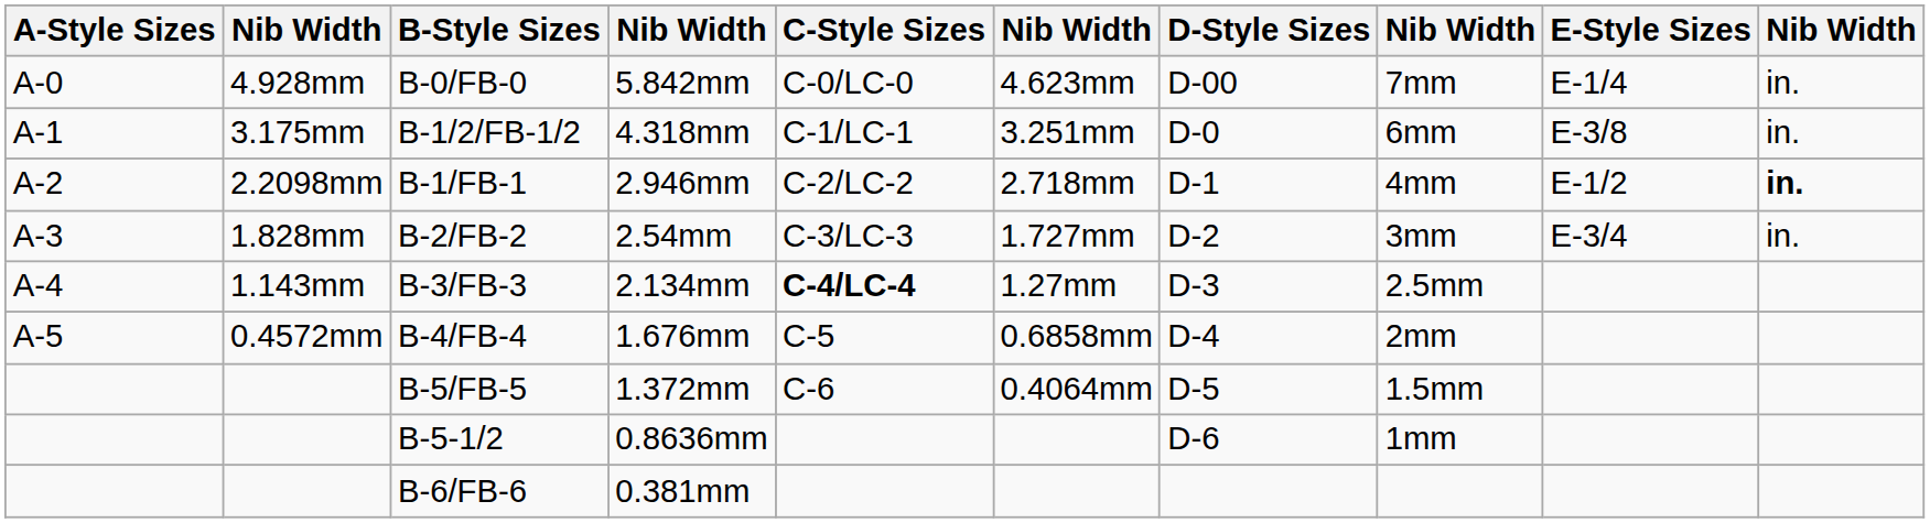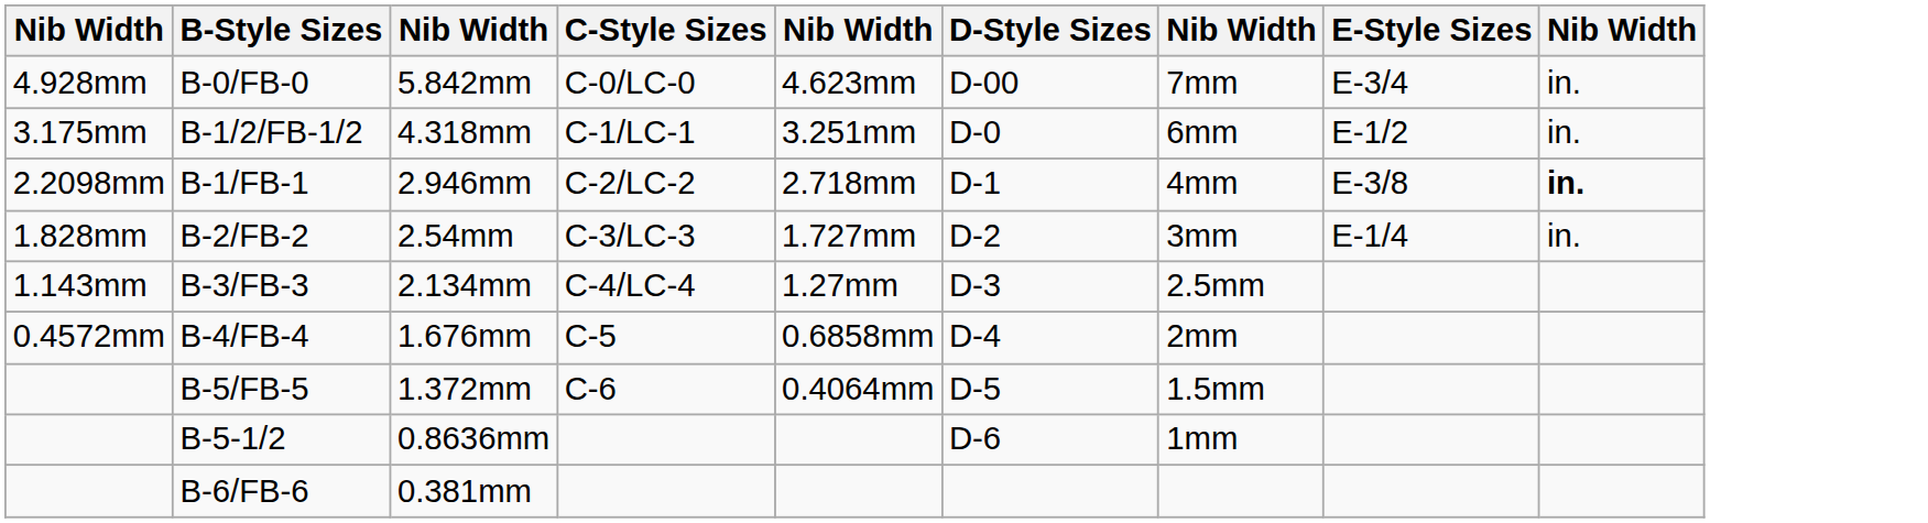- column: A-Style Sizes | A-0 | A-1 | A-2 | A-3 | A-4 | A-5
B-0/FB-0 | E-Style Sizes: E-1/4 -> E-3/4
B-1/2/FB-1/2 | E-Style Sizes: E-3/8 -> E-1/2
B-1/FB-1 | E-Style Sizes: E-1/2 -> E-3/8
B-2/FB-2 | E-Style Sizes: E-3/4 -> E-1/4
B-3/FB-3 | C-Style Sizes: bold -> normal
